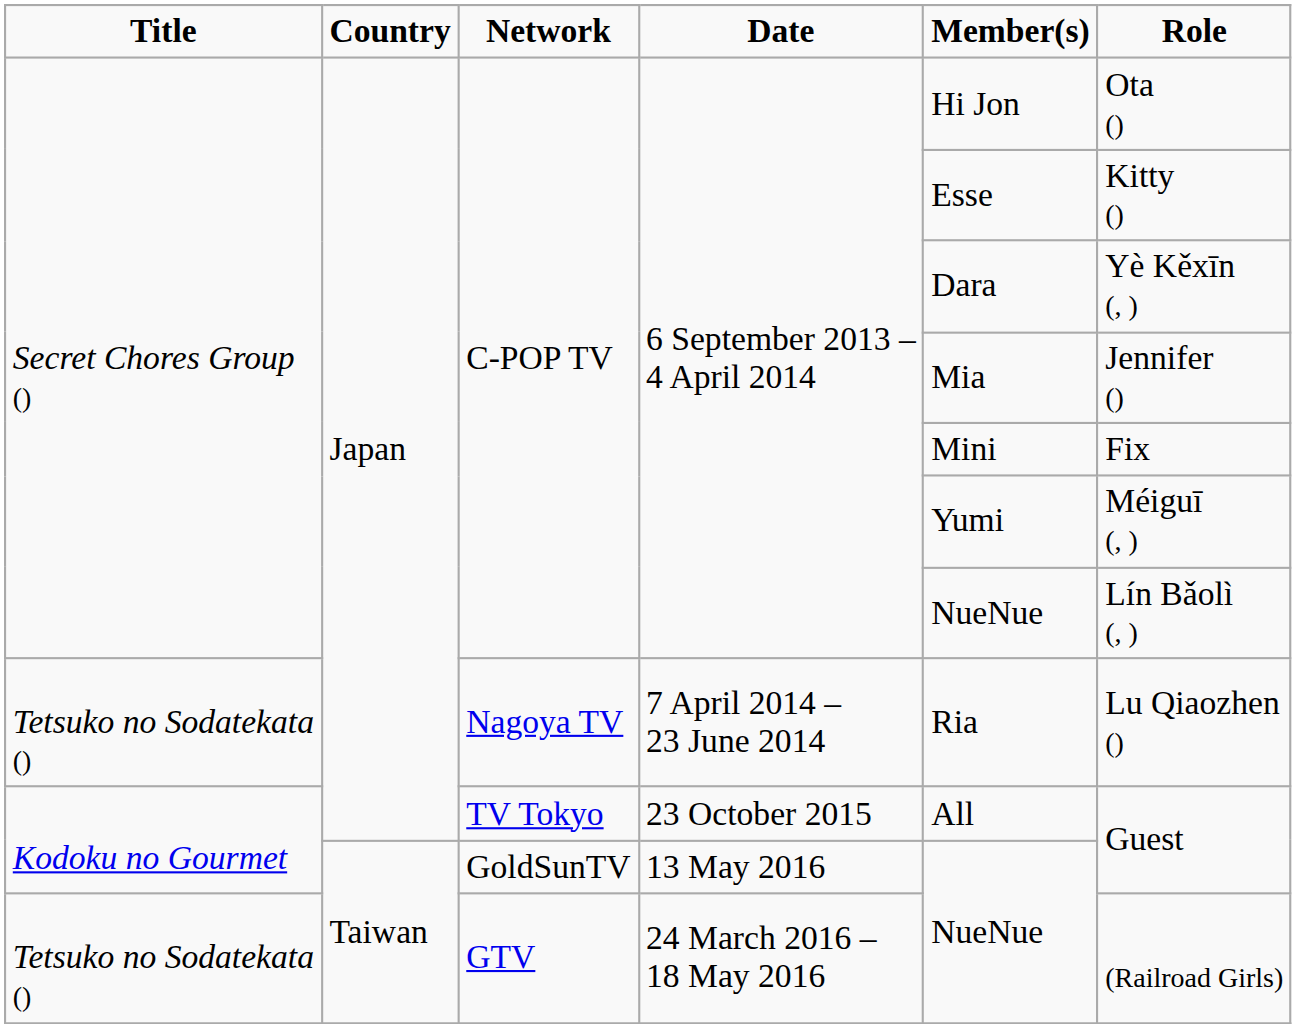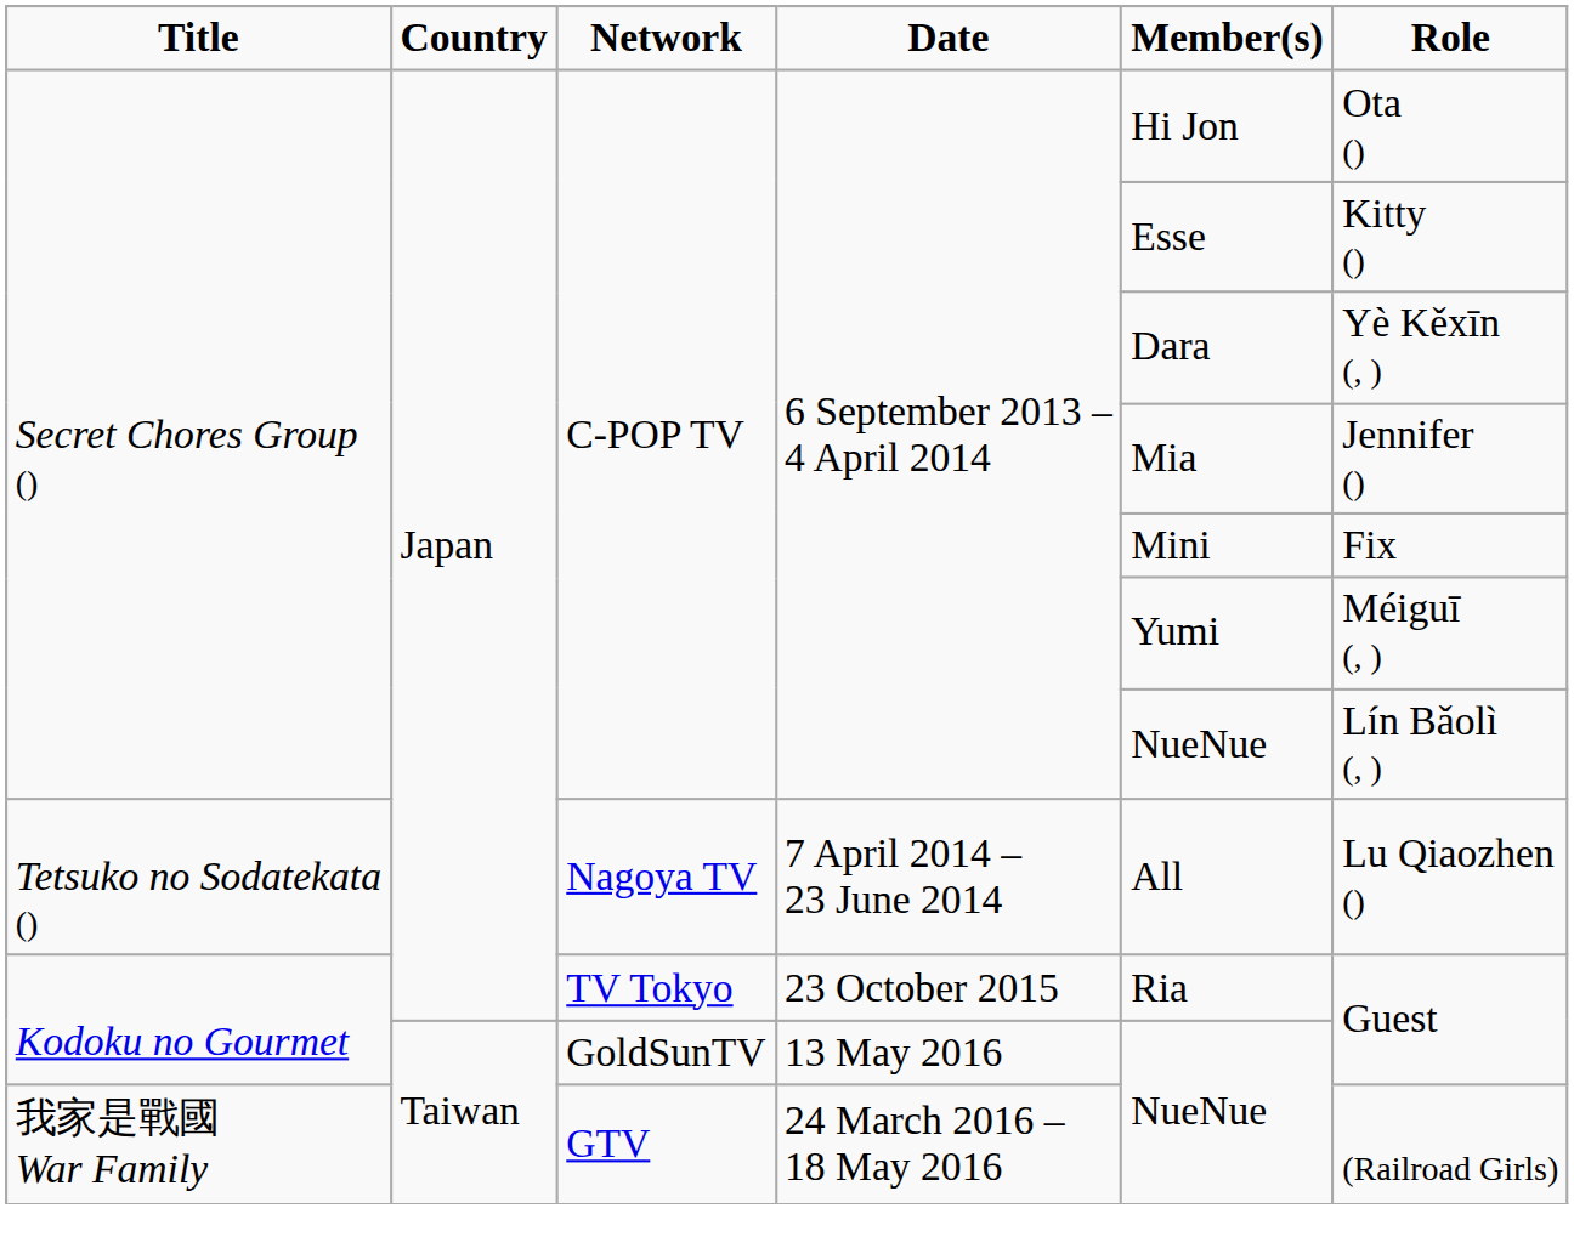Nagoya TV | column 5: Ria -> All
TV Tokyo | column 5: All -> Ria
GTV | column 1: Tetsuko no Sodatekata () -> 我家是戰國 War Family
